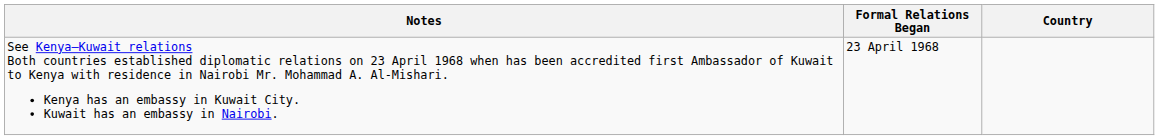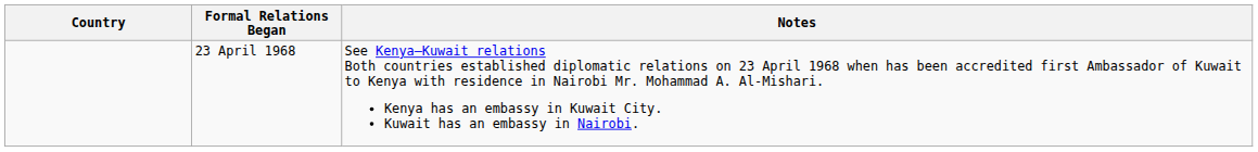columns swapped: Country <-> Notes
